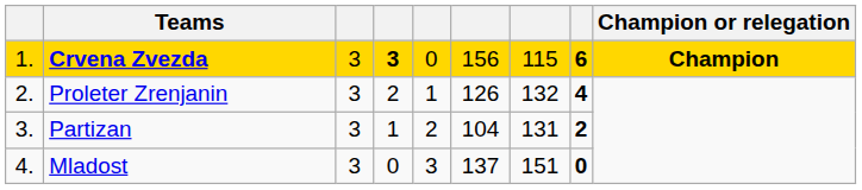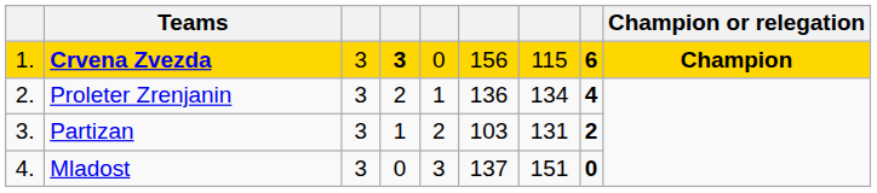Proleter Zrenjanin | column 6: 126 -> 136
Proleter Zrenjanin | column 7: 132 -> 134
Partizan | column 6: 104 -> 103
